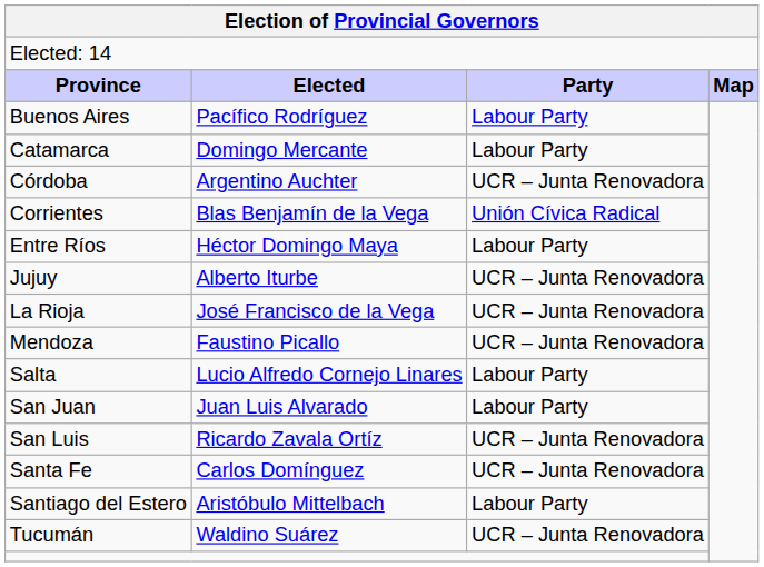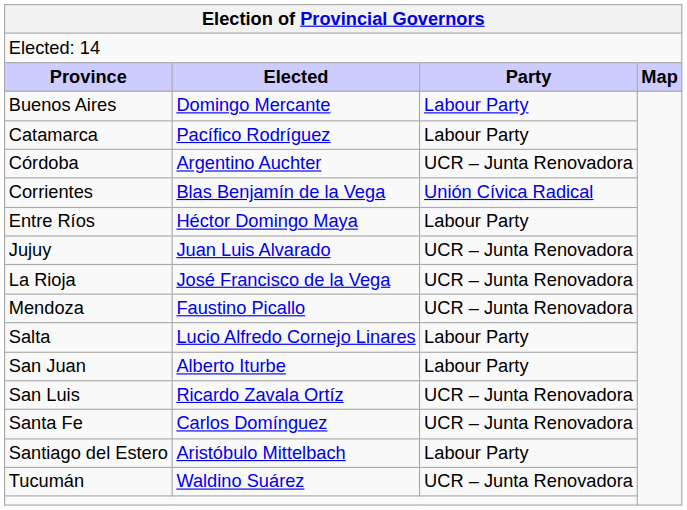Buenos Aires | column 2: Pacífico Rodríguez -> Domingo Mercante
Catamarca | column 2: Domingo Mercante -> Pacífico Rodríguez
Jujuy | column 2: Alberto Iturbe -> Juan Luis Alvarado
San Juan | column 2: Juan Luis Alvarado -> Alberto Iturbe
